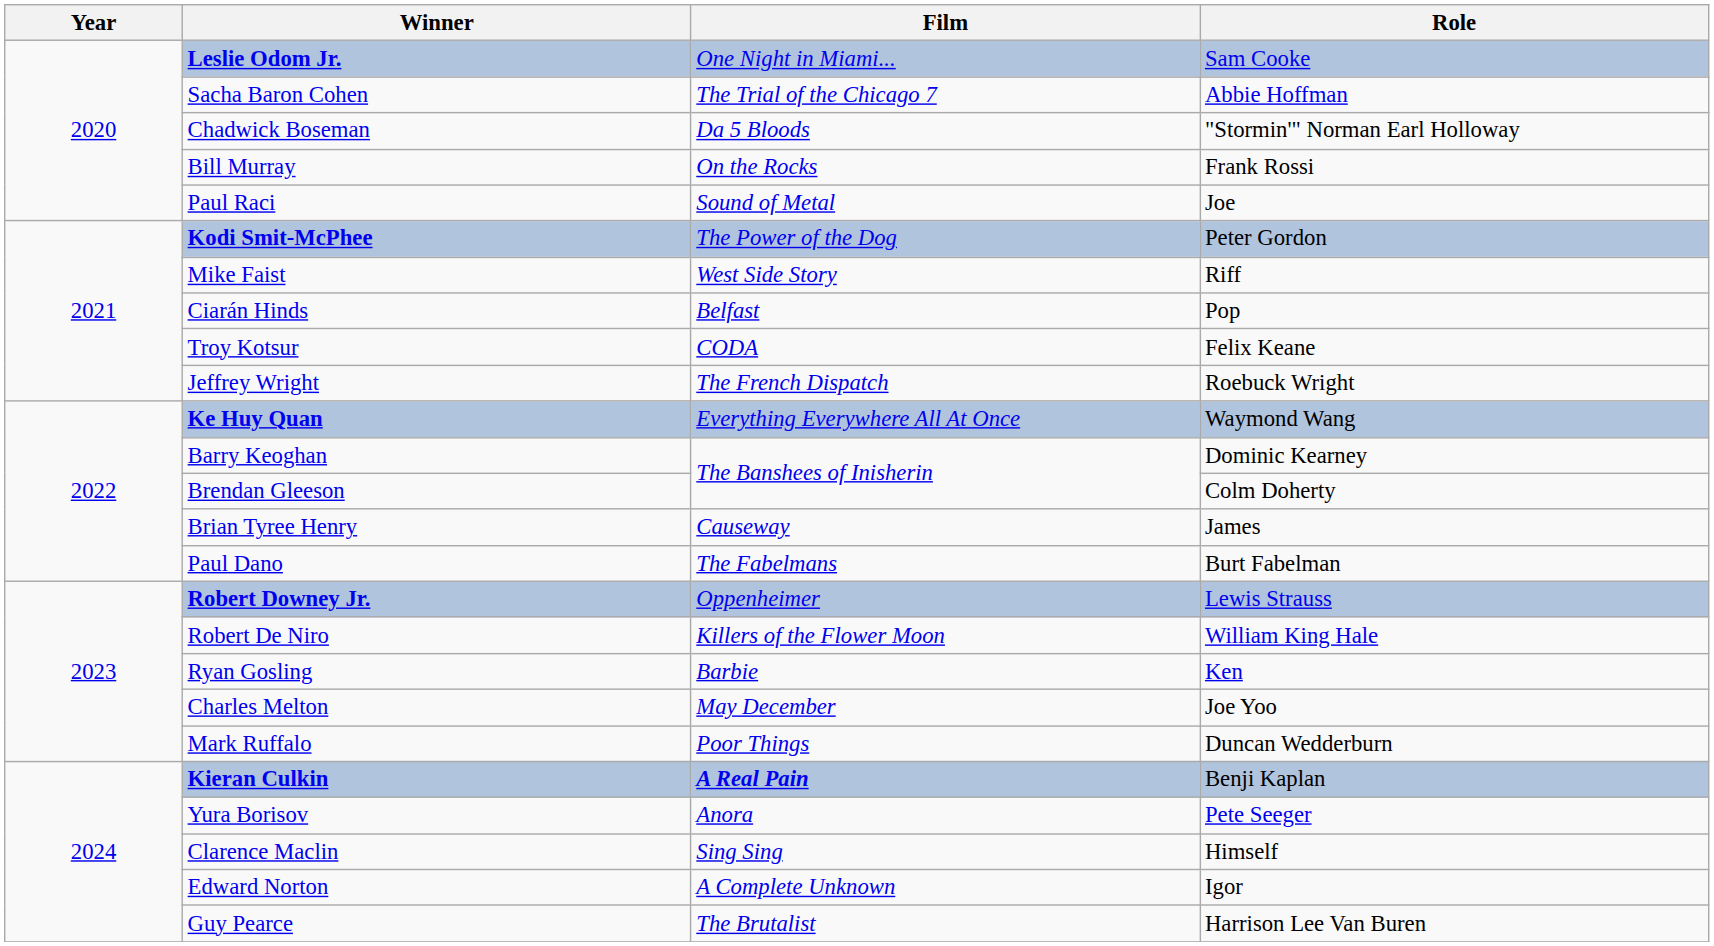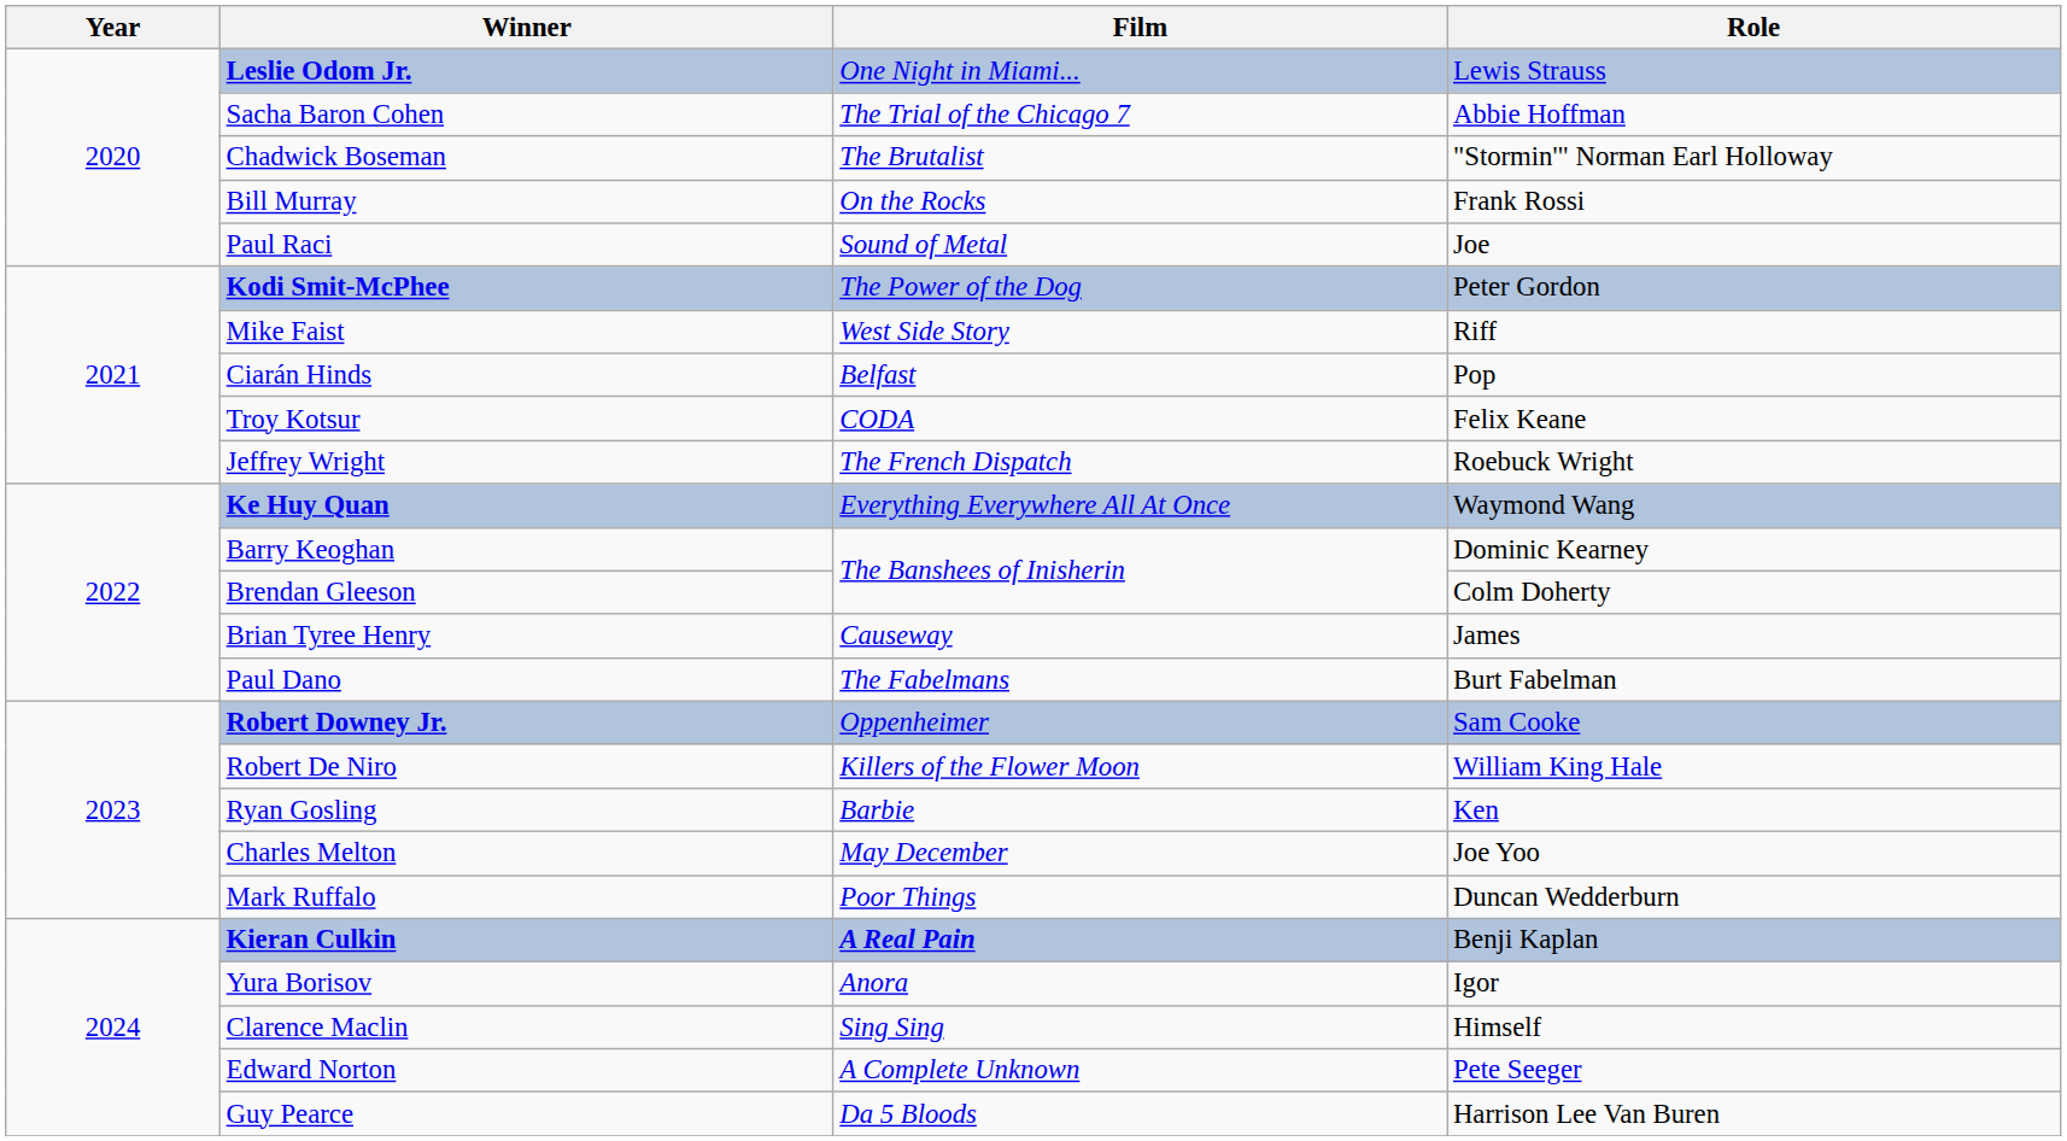Leslie Odom Jr. | Role: Sam Cooke -> Lewis Strauss
Chadwick Boseman | Film: Da 5 Bloods -> The Brutalist
Robert Downey Jr. | Role: Lewis Strauss -> Sam Cooke
Yura Borisov | Role: Pete Seeger -> Igor
Edward Norton | Role: Igor -> Pete Seeger
Guy Pearce | Film: The Brutalist -> Da 5 Bloods
